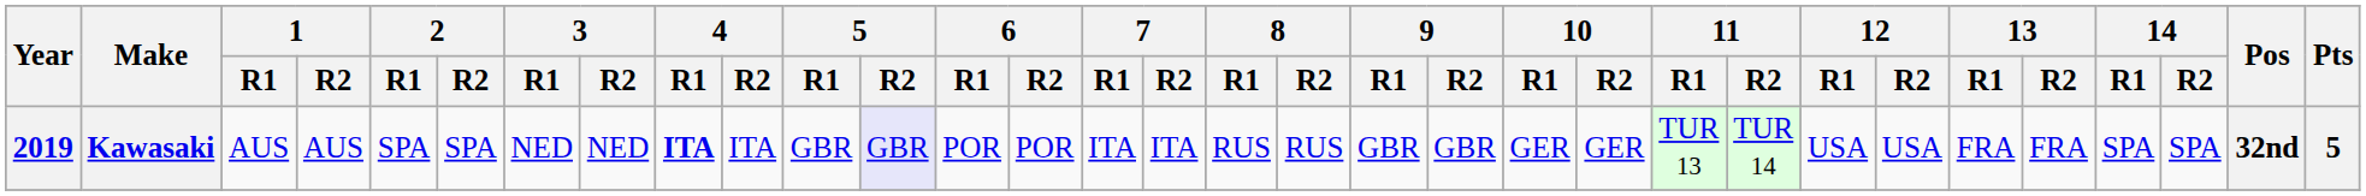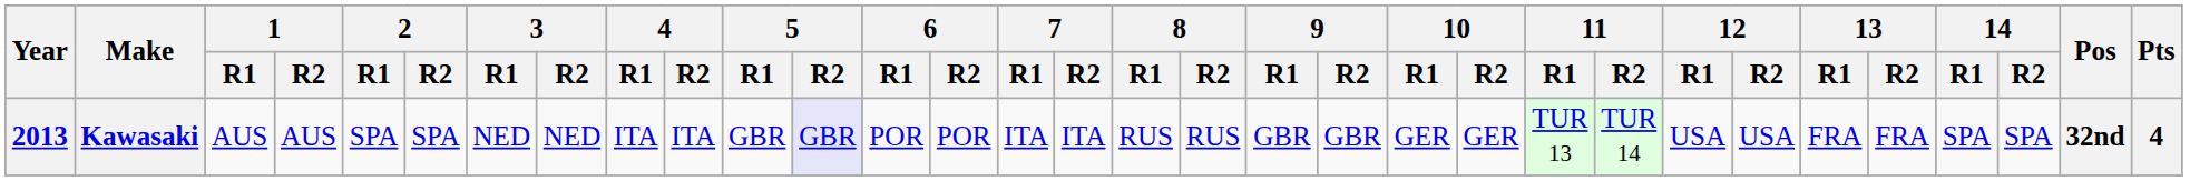Kawasaki | Year: 2019 -> 2013
Kawasaki | 4 / R1: bold -> normal
Kawasaki | Pts: 5 -> 4
